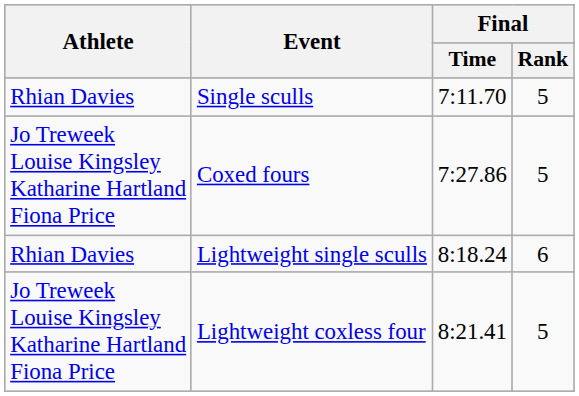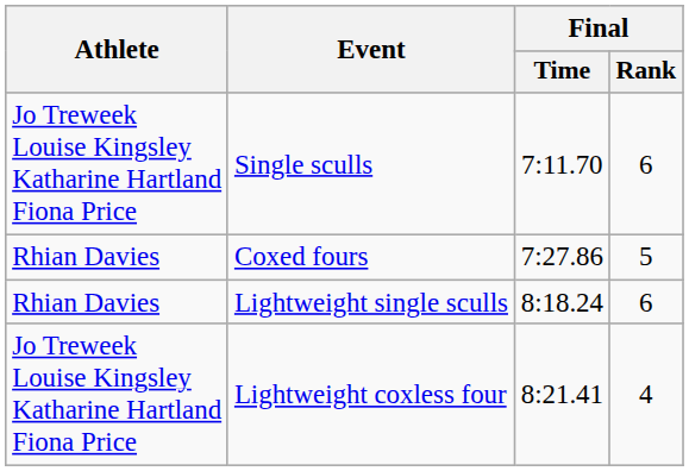Single sculls | Athlete: Rhian Davies -> Jo Treweek Louise Kingsley Katharine Hartland Fiona Price
Single sculls | Final / Rank: 5 -> 6
Coxed fours | Athlete: Jo Treweek Louise Kingsley Katharine Hartland Fiona Price -> Rhian Davies
Lightweight coxless four | Final / Rank: 5 -> 4
